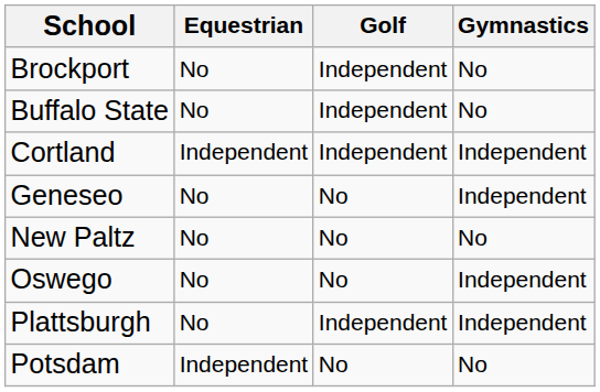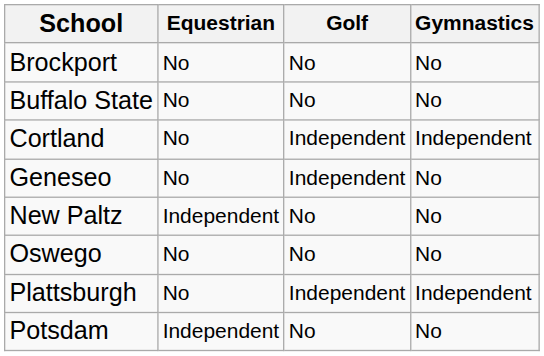Brockport | Golf: Independent -> No
Buffalo State | Golf: Independent -> No
Cortland | Equestrian: Independent -> No
Geneseo | Golf: No -> Independent
Geneseo | Gymnastics: Independent -> No
New Paltz | Equestrian: No -> Independent
Oswego | Gymnastics: Independent -> No
